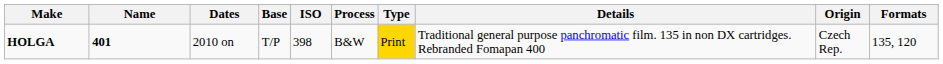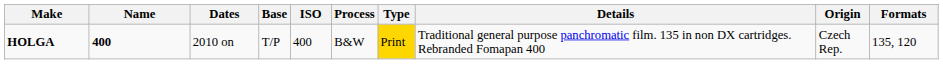HOLGA | Name: 401 -> 400
HOLGA | ISO: 398 -> 400
